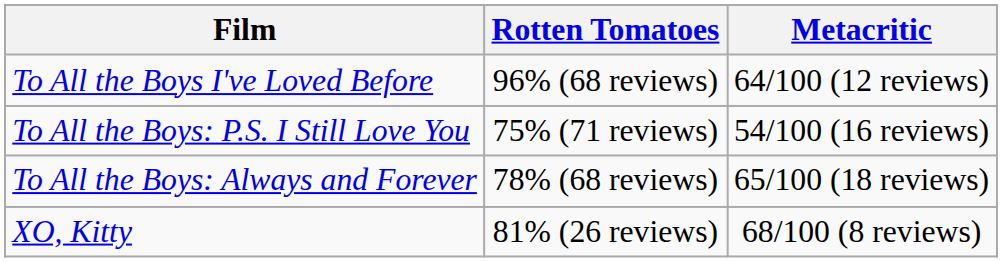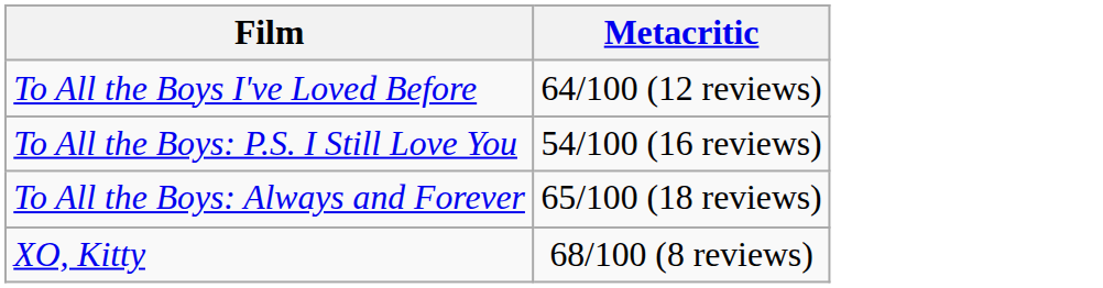- column: Rotten Tomatoes | 96% (68 reviews) | 75% (71 reviews) | 78% (68 reviews) | 81% (26 reviews)
